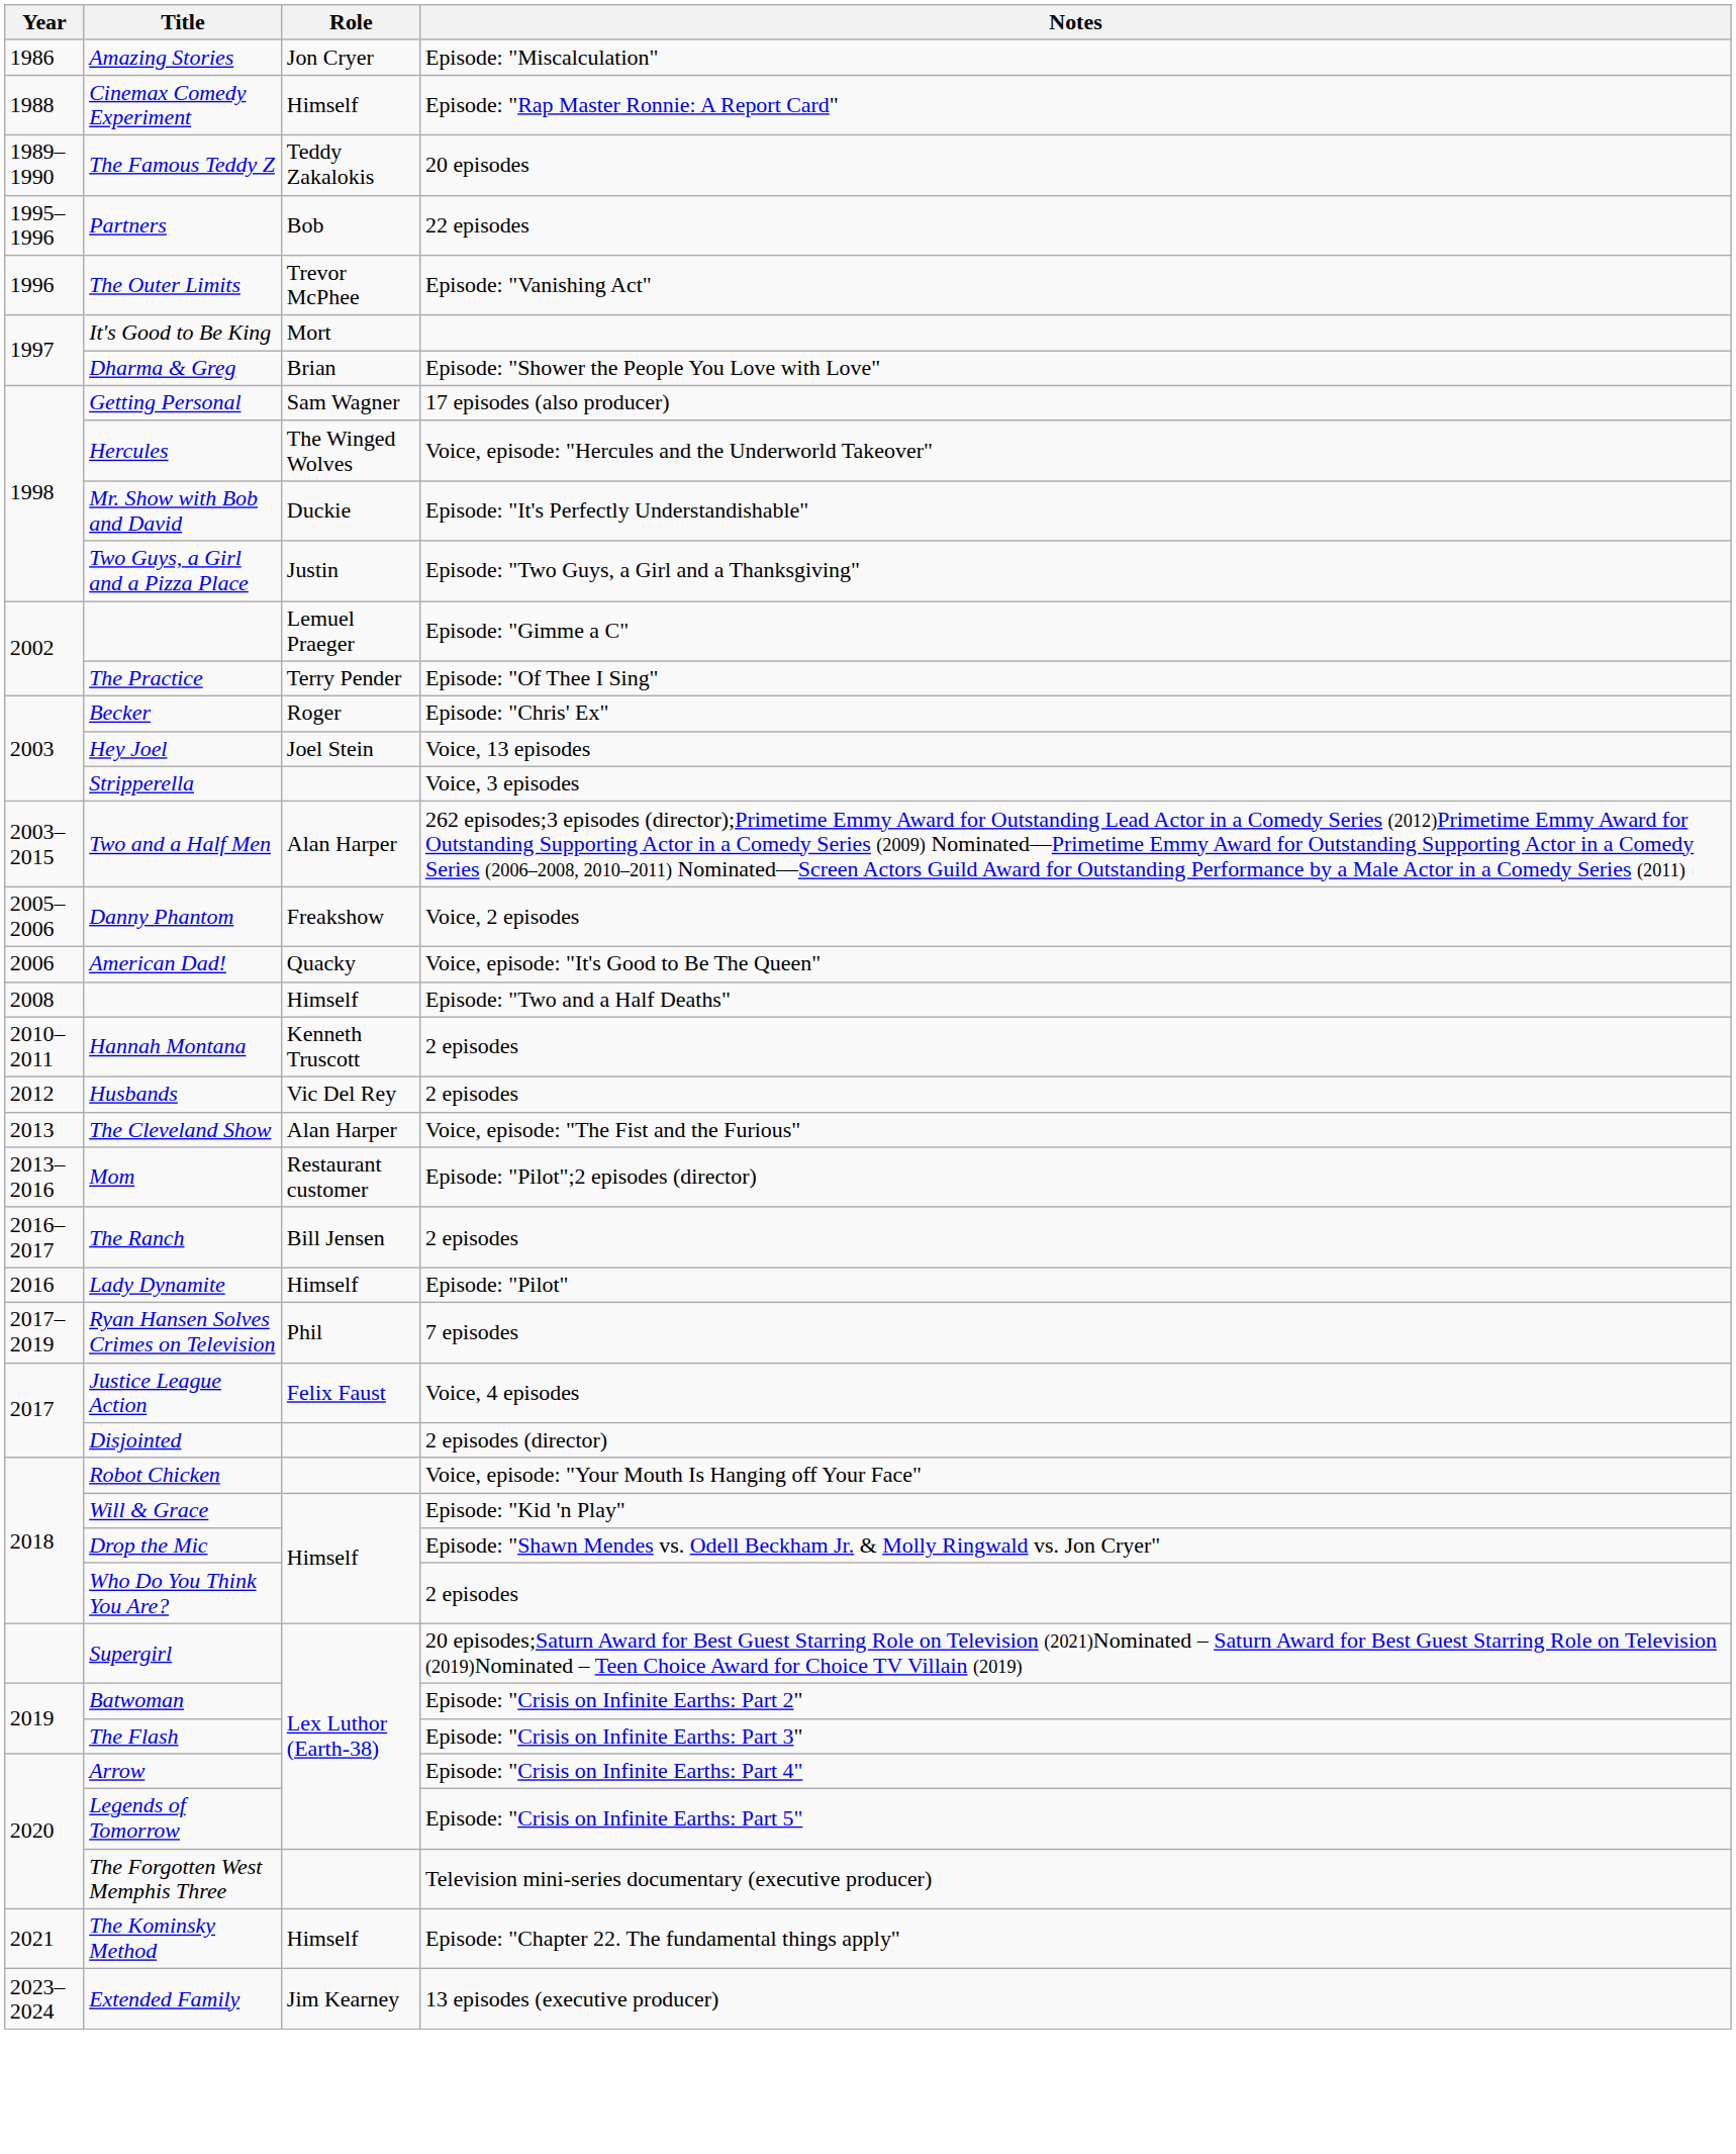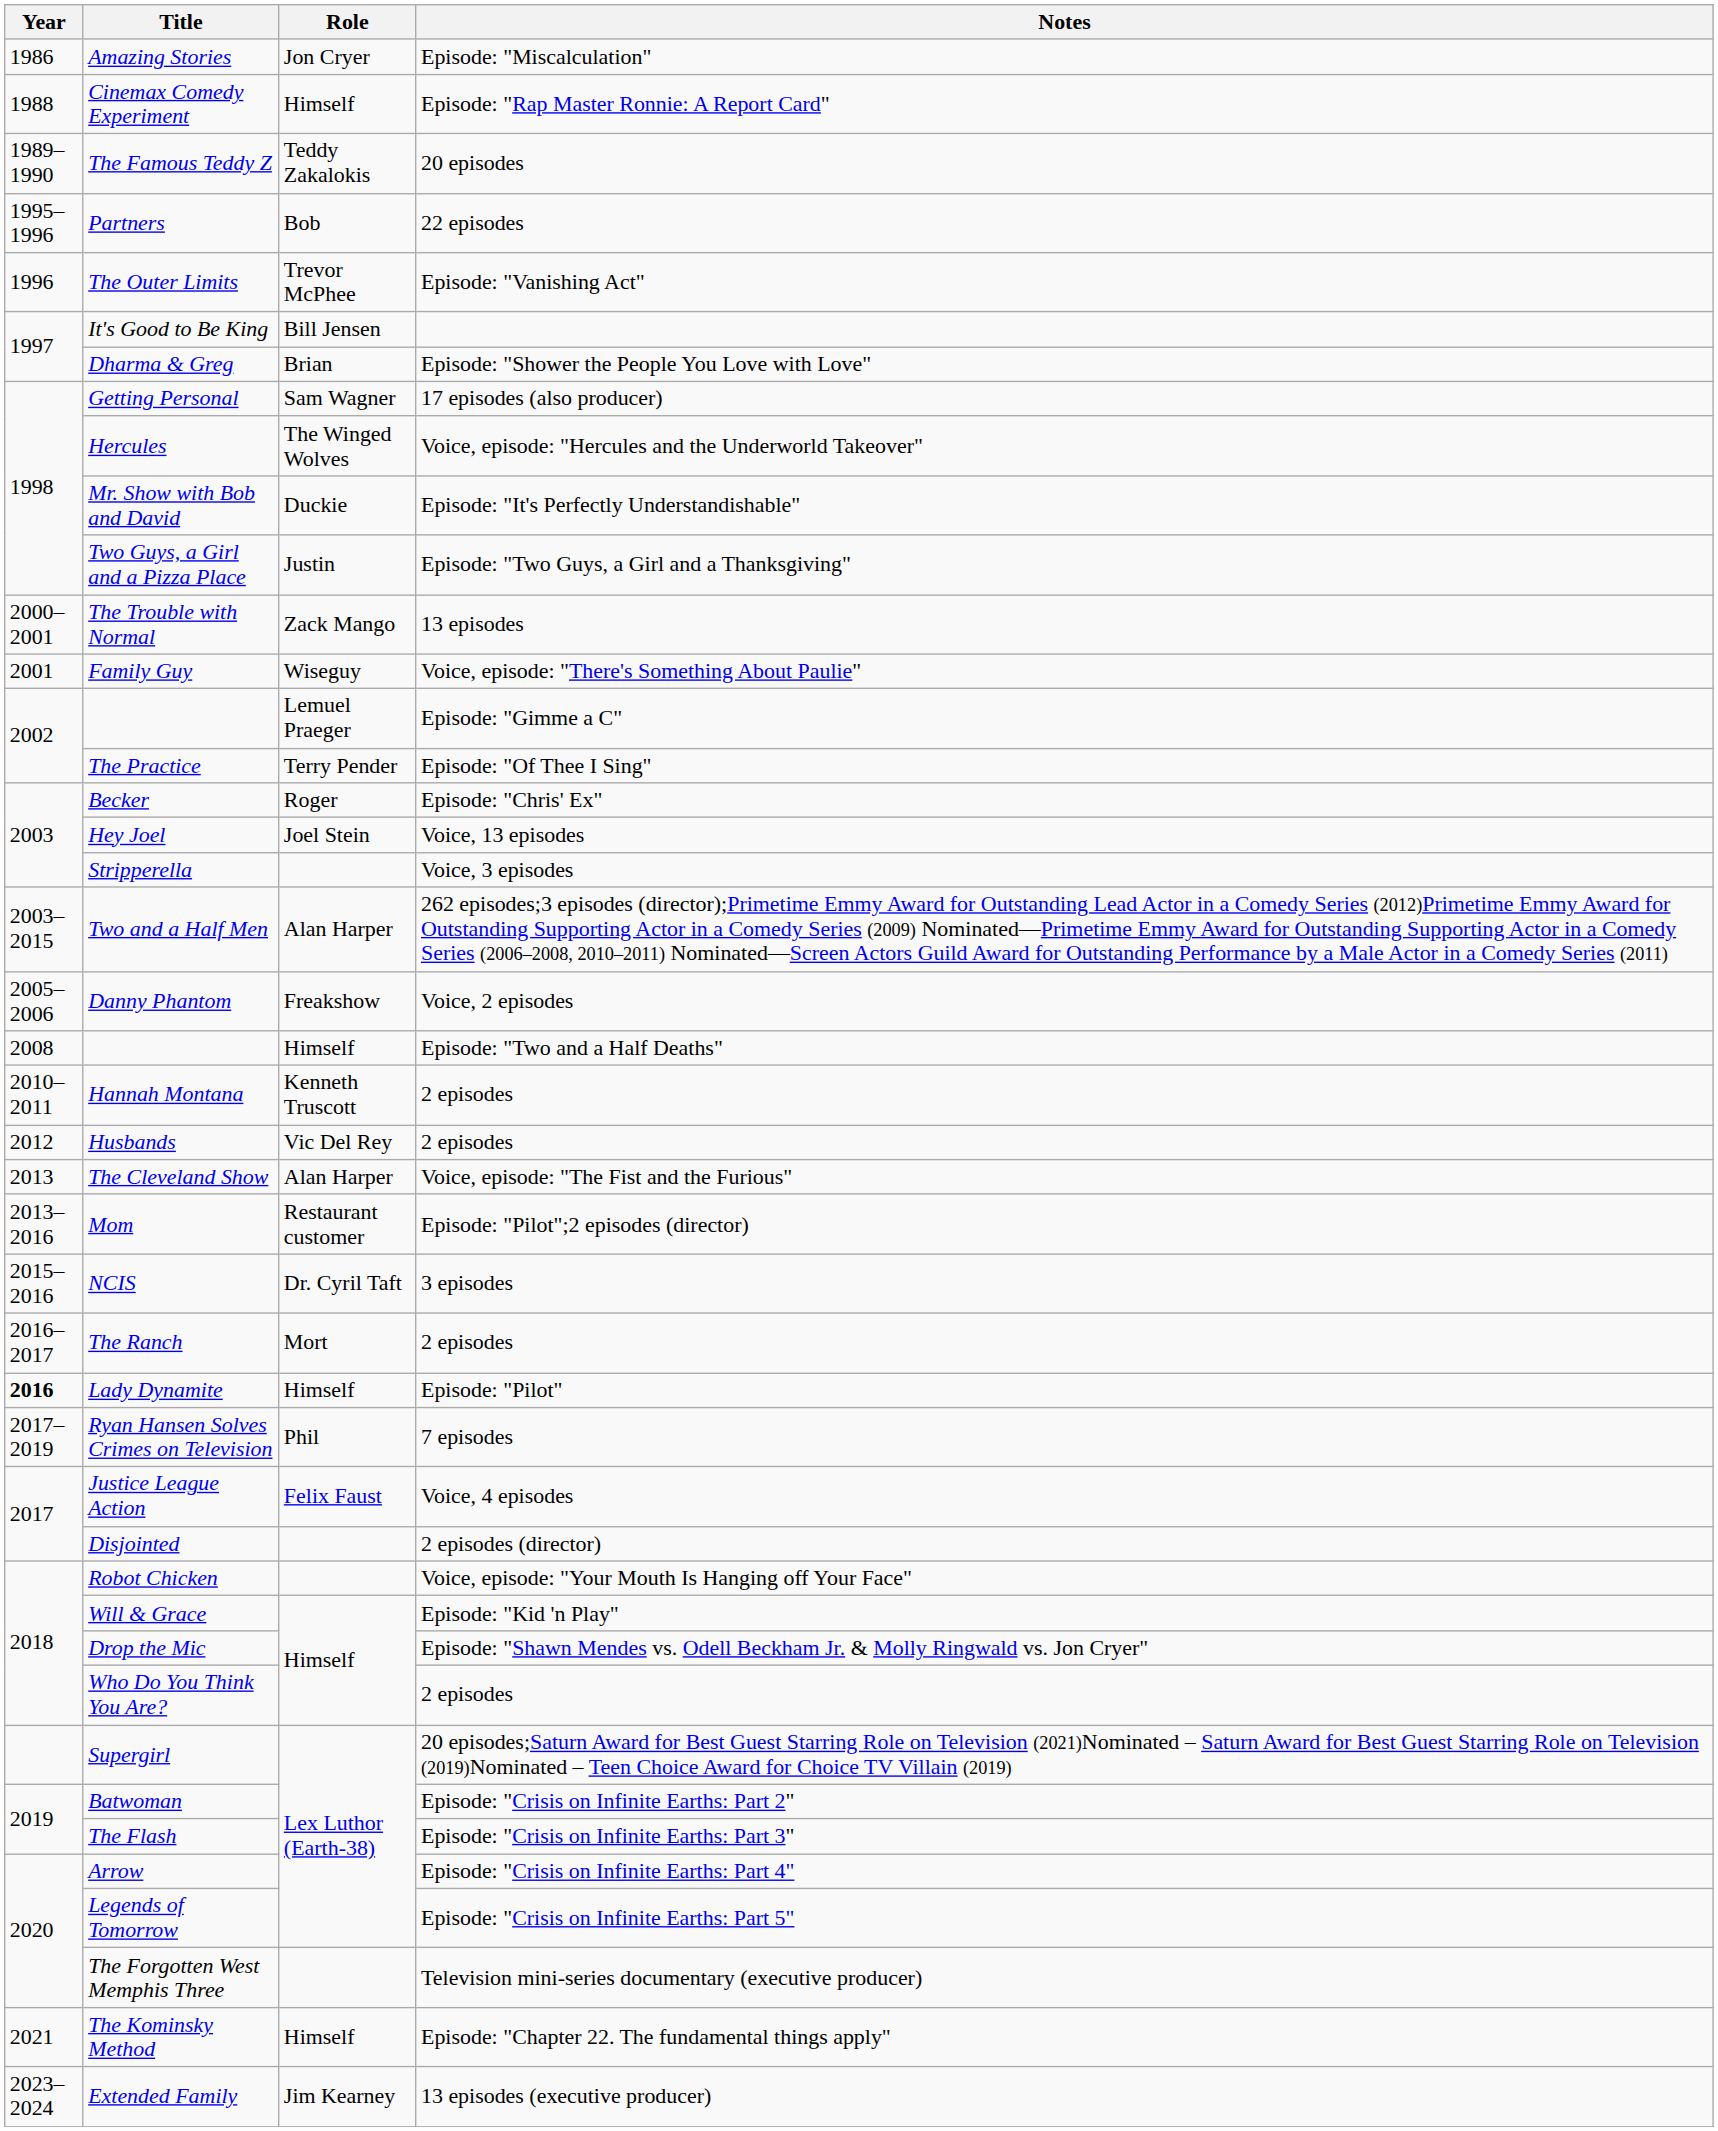It's Good to Be King | Role: Mort -> Bill Jensen
+ row: 2000–2001 | The Trouble with Normal | Zack Mango | 13 episodes
+ row: 2001 | Family Guy | Wiseguy | Voice, episode: "There's Something About Paulie"
- row: 2006 | American Dad! | Quacky | Voice, episode: "It's Good to Be The Queen"
+ row: 2015–2016 | NCIS | Dr. Cyril Taft | 3 episodes
The Ranch | Role: Bill Jensen -> Mort
Lady Dynamite | Year: normal -> bold
